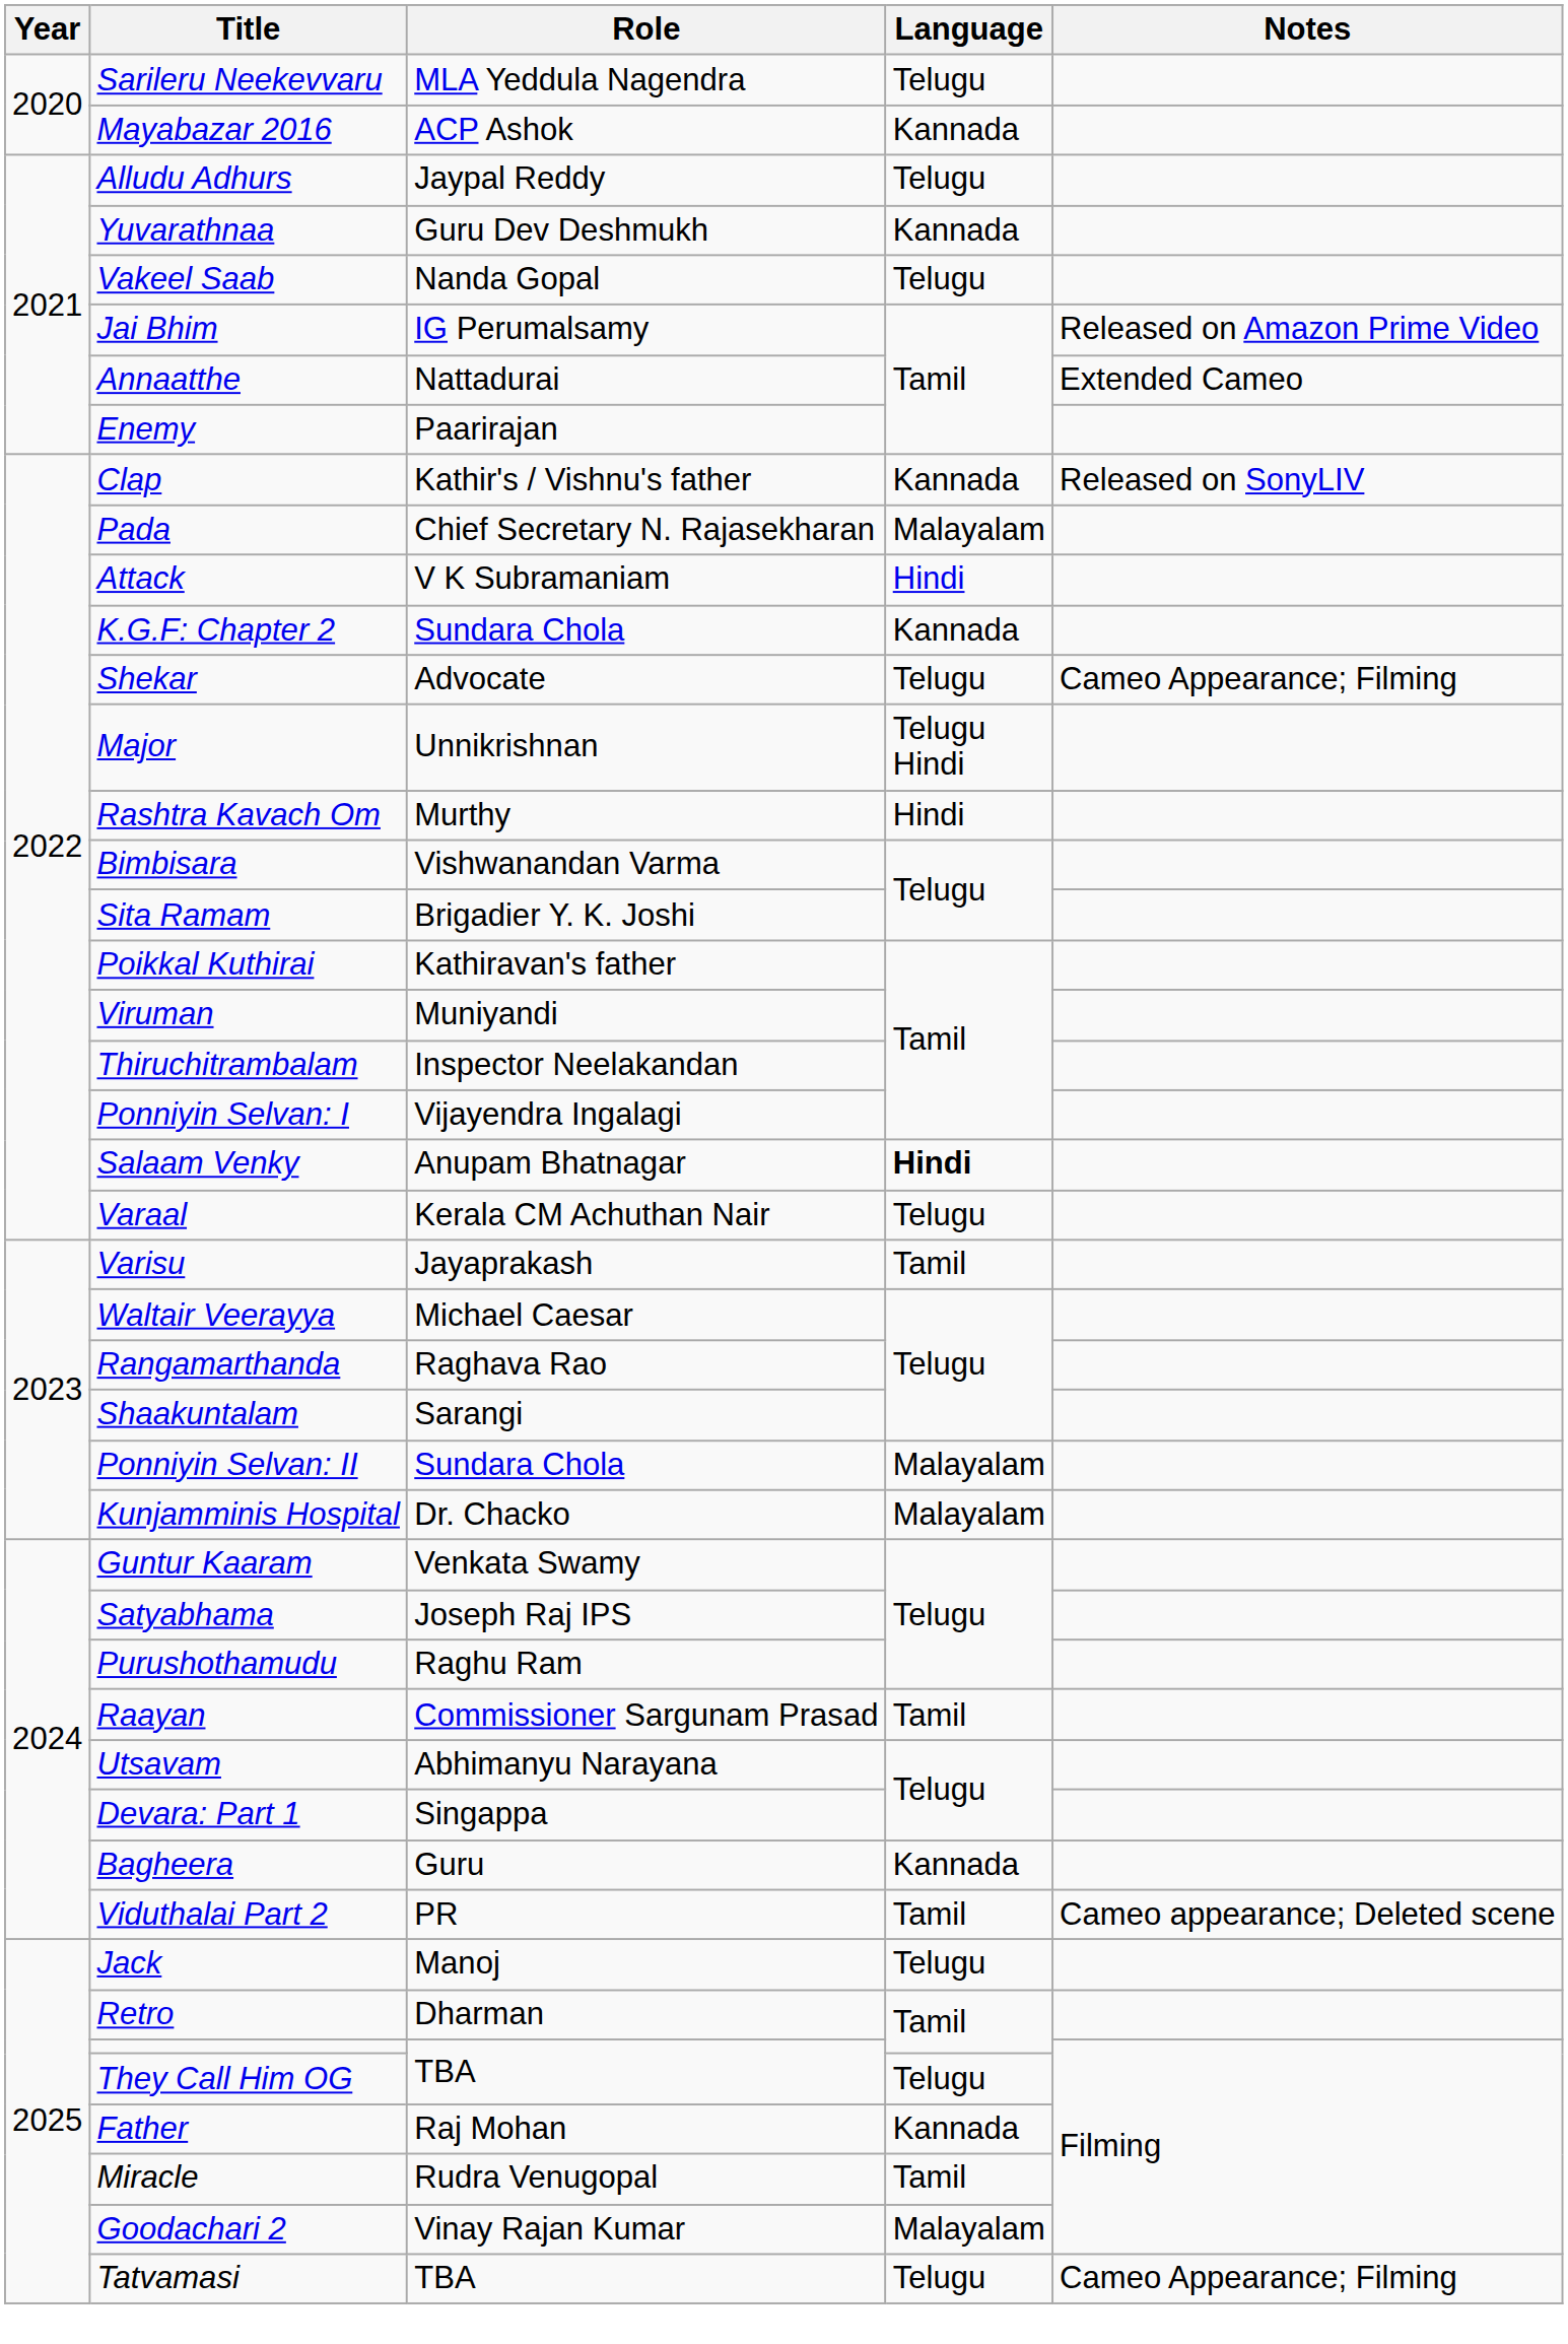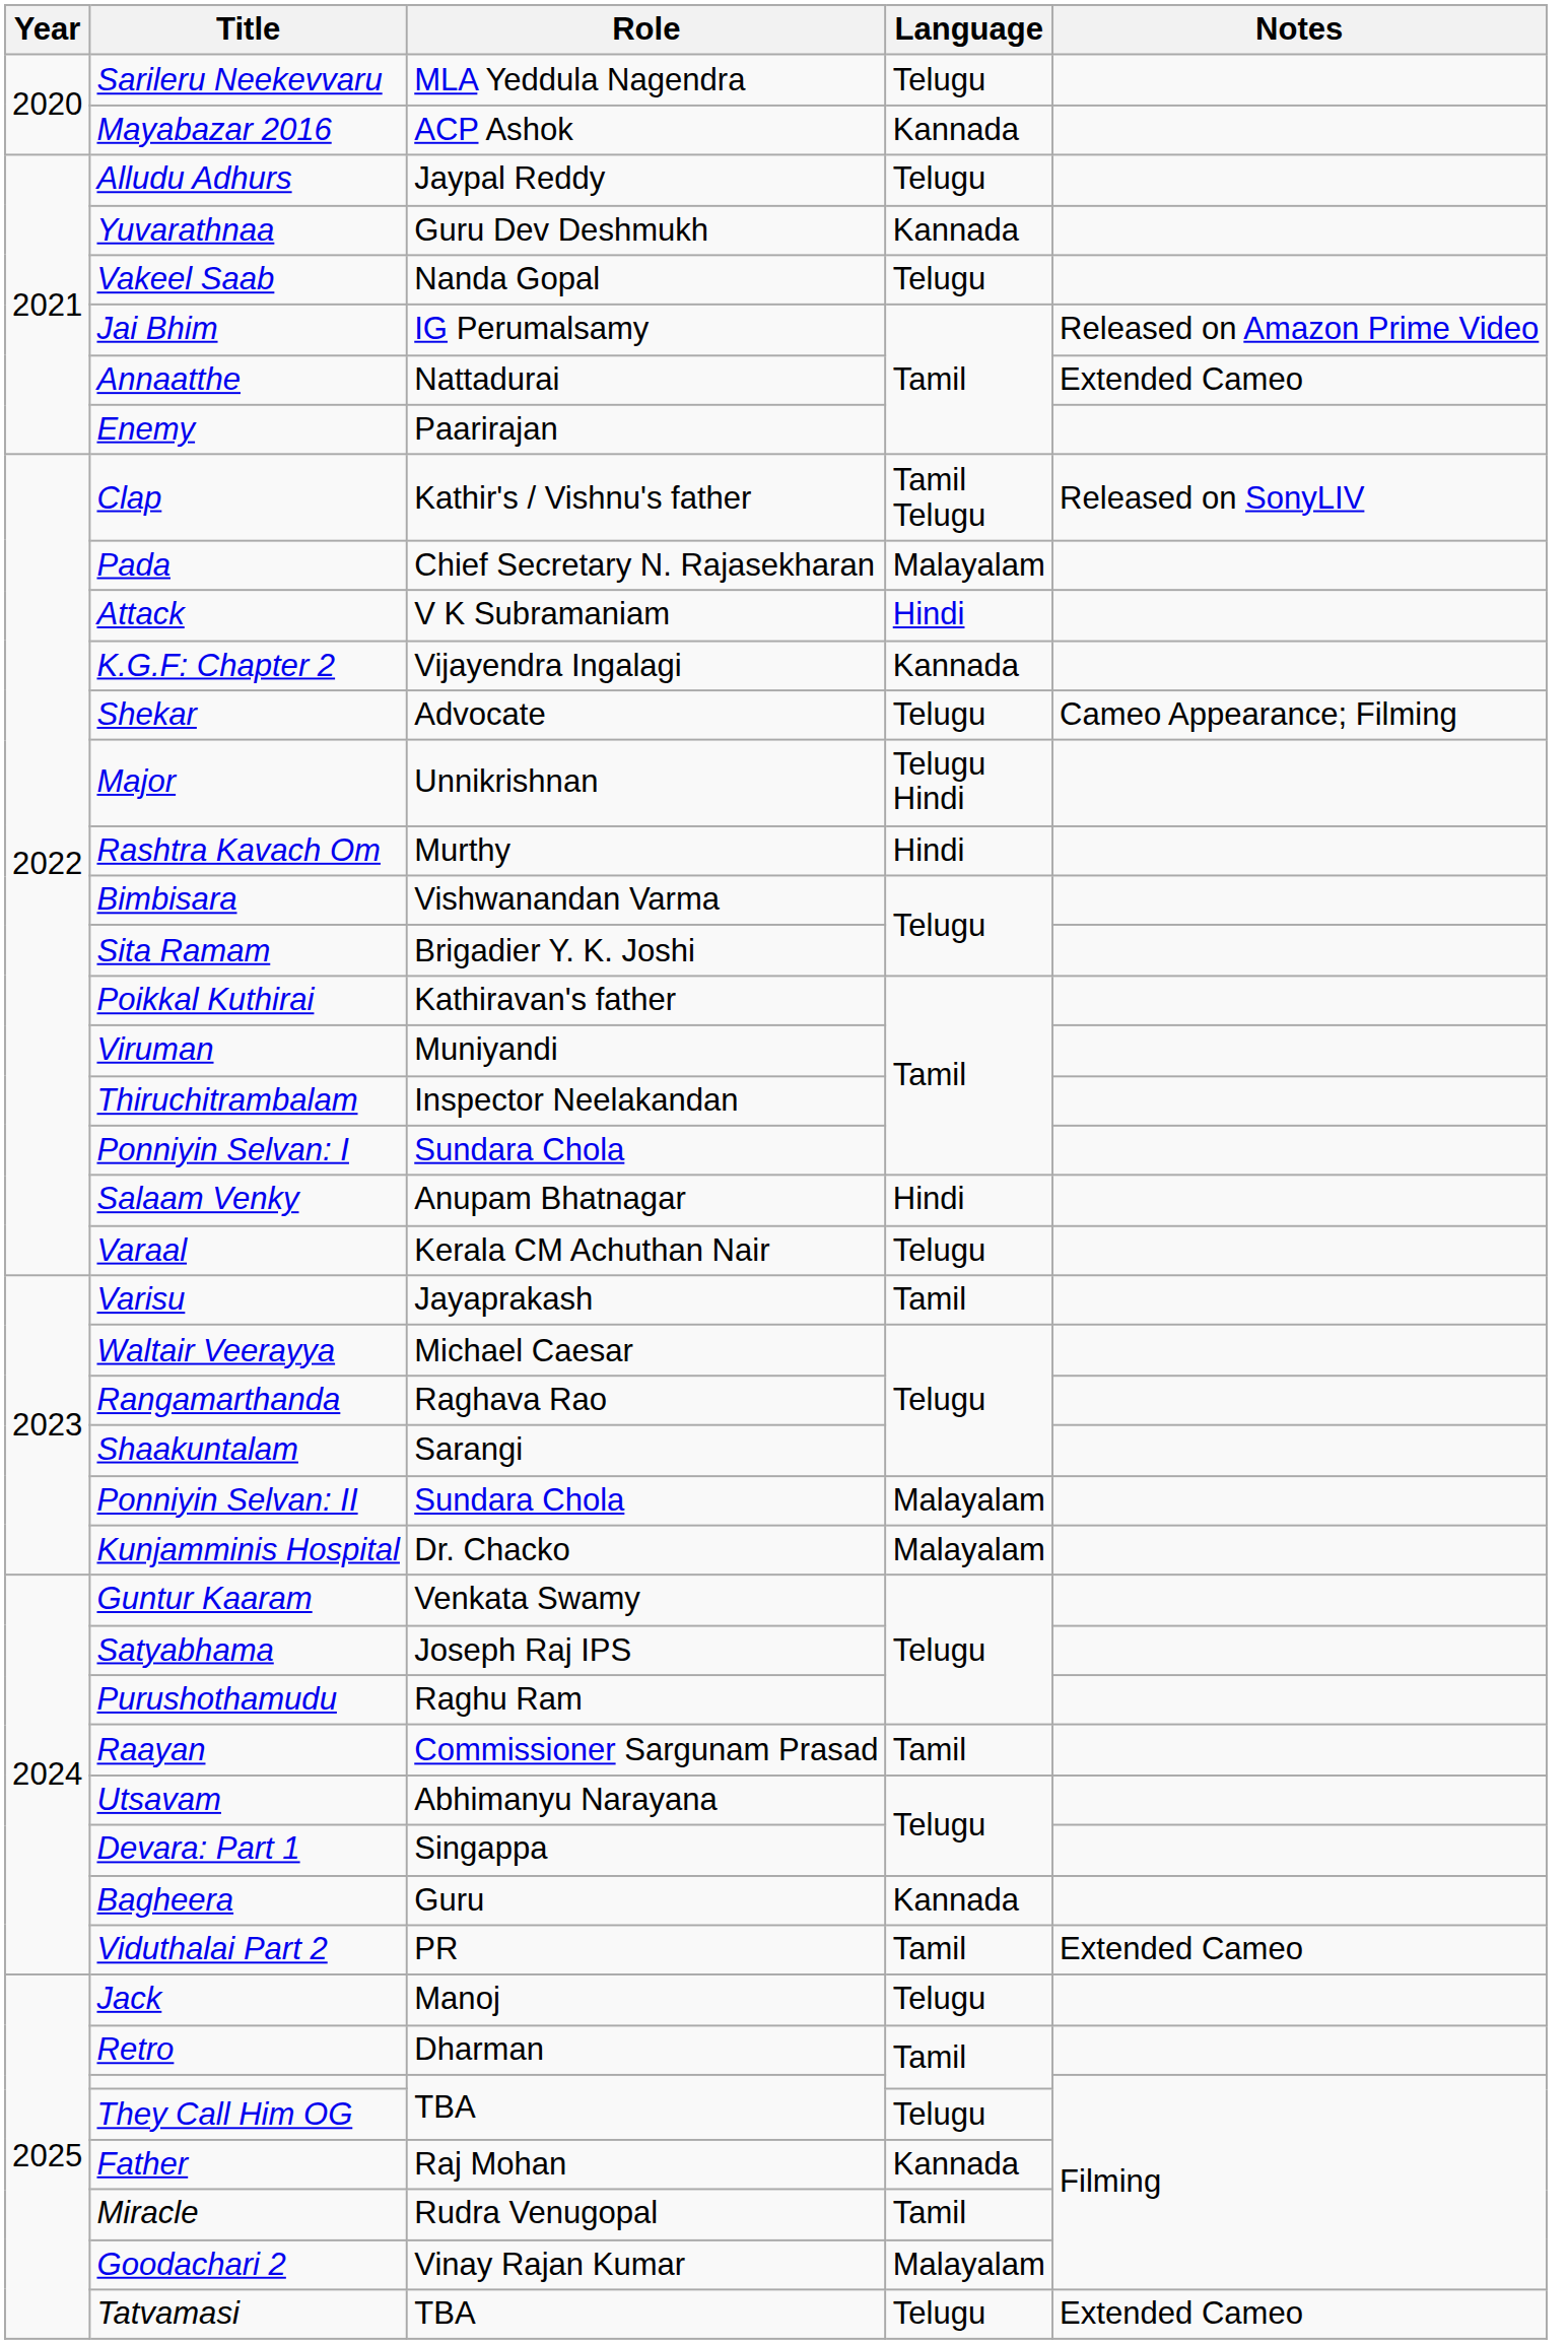Clap | Language: Kannada -> Tamil Telugu
K.G.F: Chapter 2 | Role: Sundara Chola -> Vijayendra Ingalagi
Ponniyin Selvan: I | Role: Vijayendra Ingalagi -> Sundara Chola
Salaam Venky | Language: bold -> normal
Viduthalai Part 2 | Notes: Cameo appearance; Deleted scene -> Extended Cameo
Tatvamasi | Notes: Cameo Appearance; Filming -> Extended Cameo
